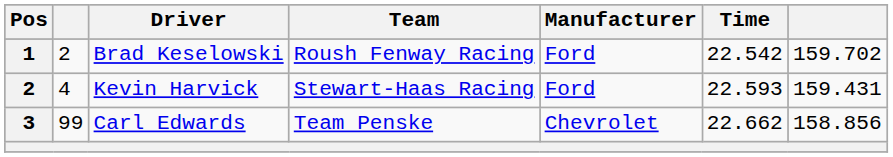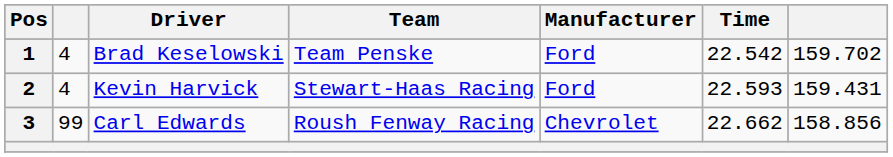Brad Keselowski | column 2: 2 -> 4
Brad Keselowski | Team: Roush Fenway Racing -> Team Penske
Carl Edwards | Team: Team Penske -> Roush Fenway Racing
